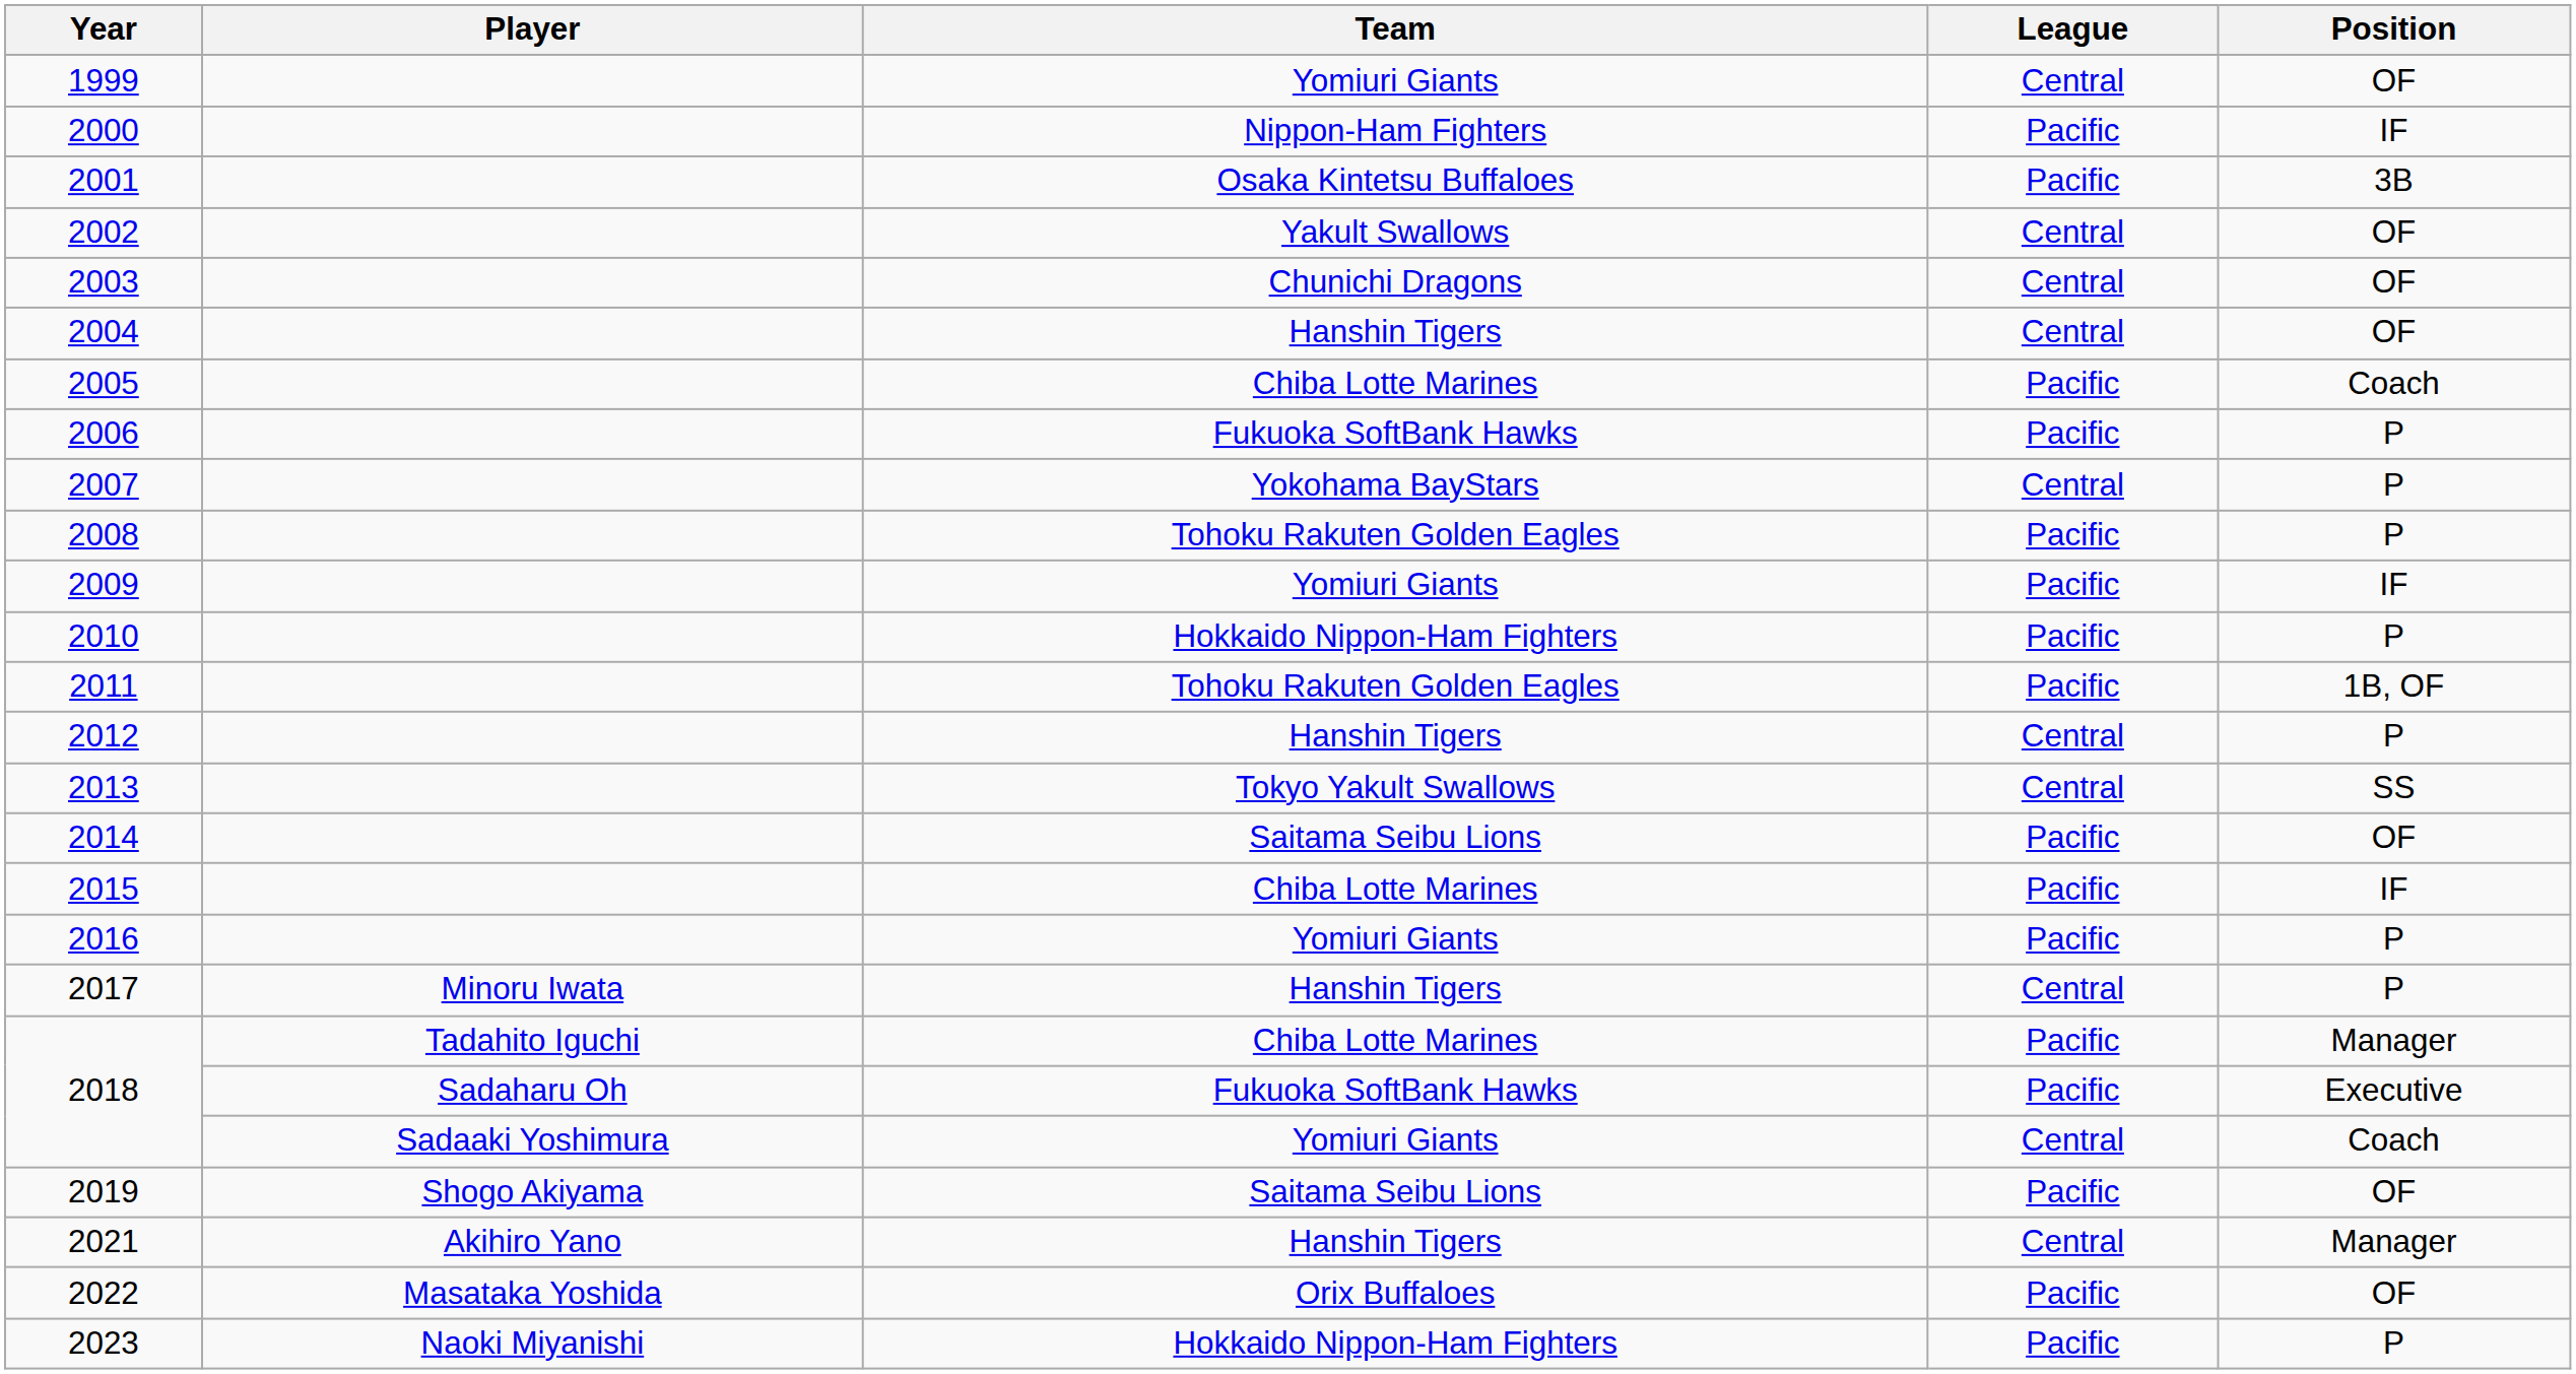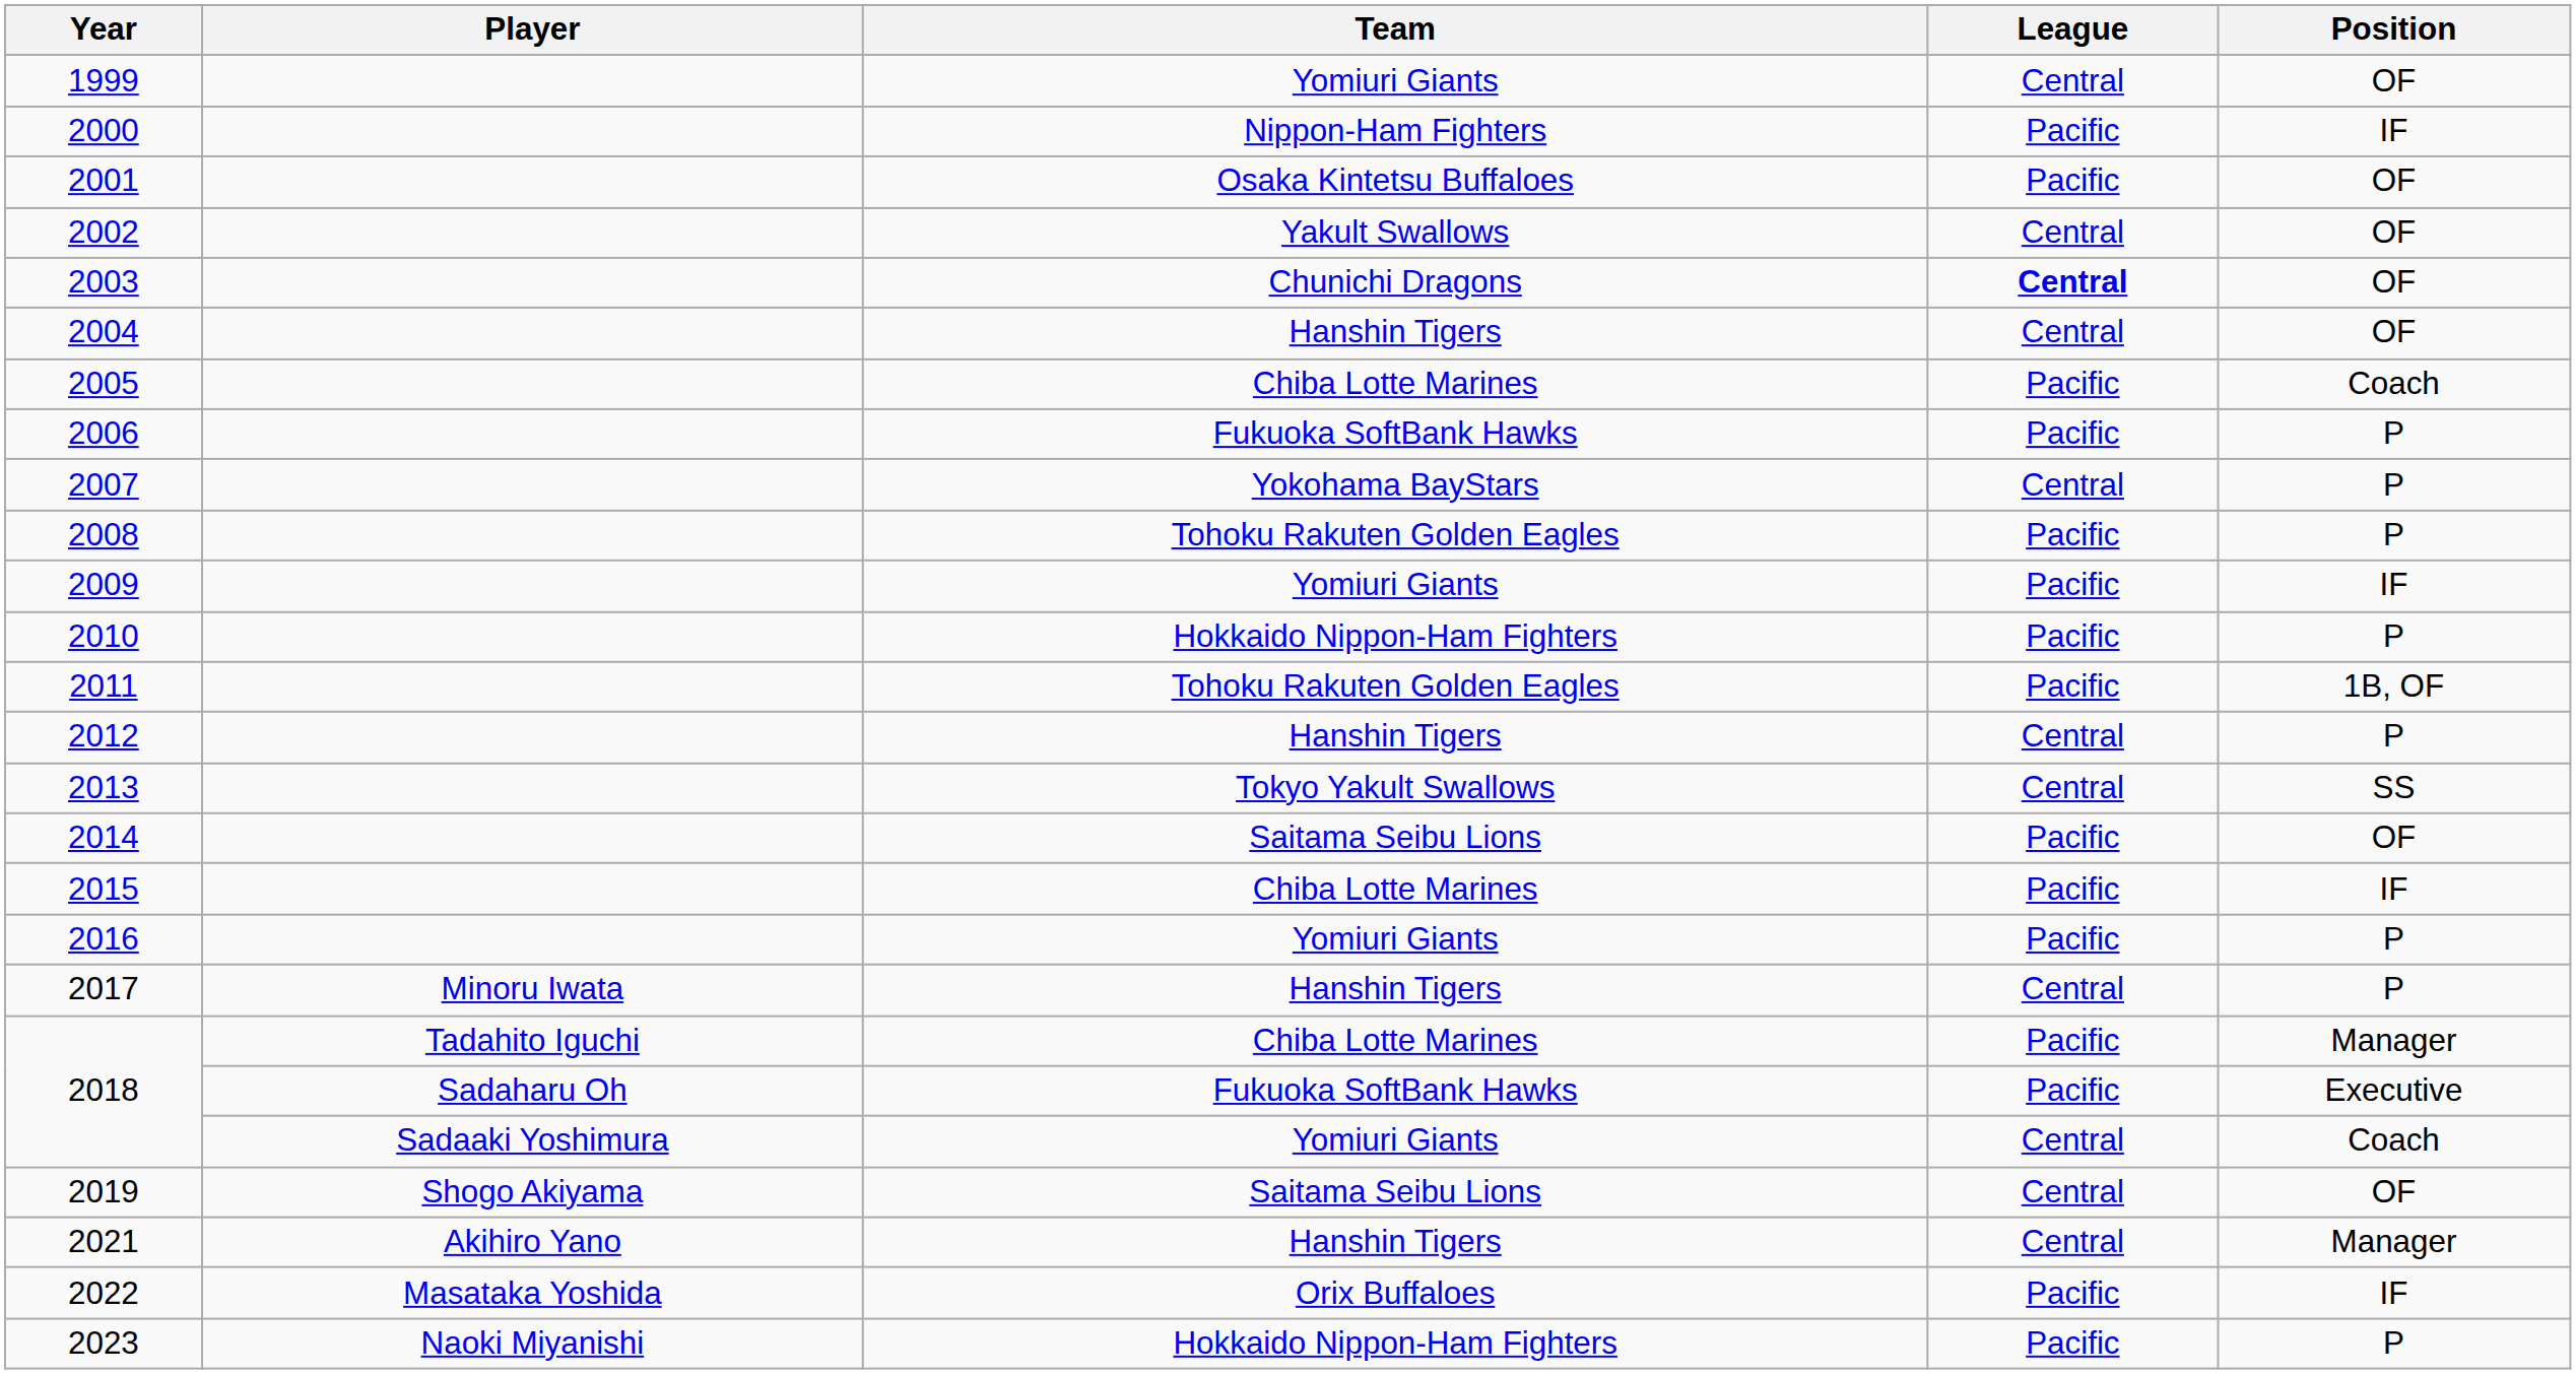2001 | Position: 3B -> OF
2003 | League: normal -> bold
2019 | League: Pacific -> Central
2022 | Position: OF -> IF
